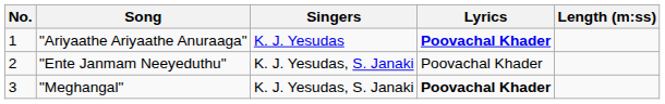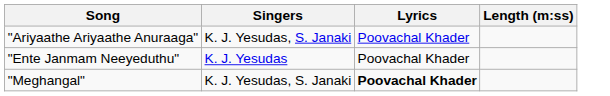- column: No. | 1 | 2 | 3
"Ariyaathe Ariyaathe Anuraaga" | Singers: K. J. Yesudas -> K. J. Yesudas, S. Janaki
"Ariyaathe Ariyaathe Anuraaga" | Lyrics: bold -> normal
"Ente Janmam Neeyeduthu" | Singers: K. J. Yesudas, S. Janaki -> K. J. Yesudas
